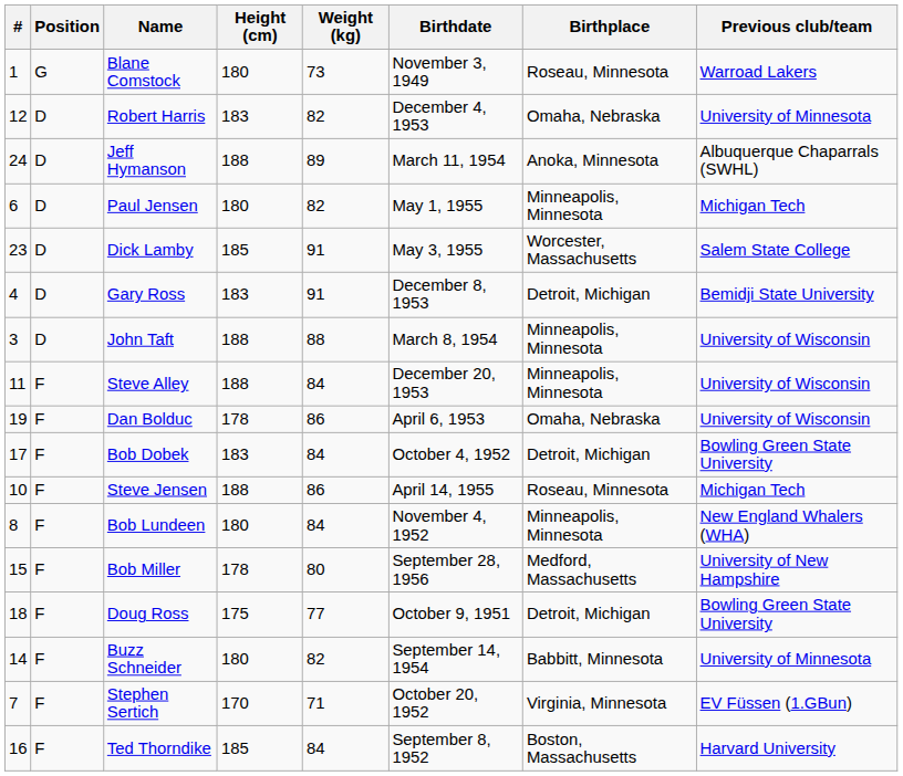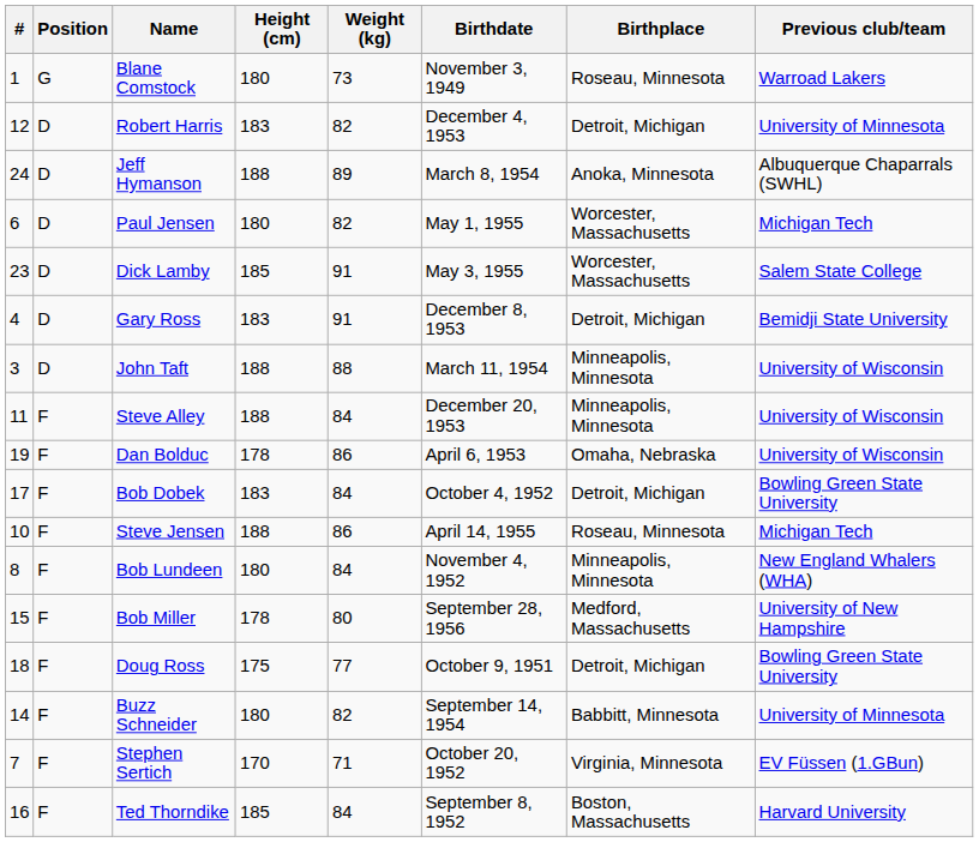Robert Harris | Birthplace: Omaha, Nebraska -> Detroit, Michigan
Jeff Hymanson | Birthdate: March 11, 1954 -> March 8, 1954
Paul Jensen | Birthplace: Minneapolis, Minnesota -> Worcester, Massachusetts
John Taft | Birthdate: March 8, 1954 -> March 11, 1954
